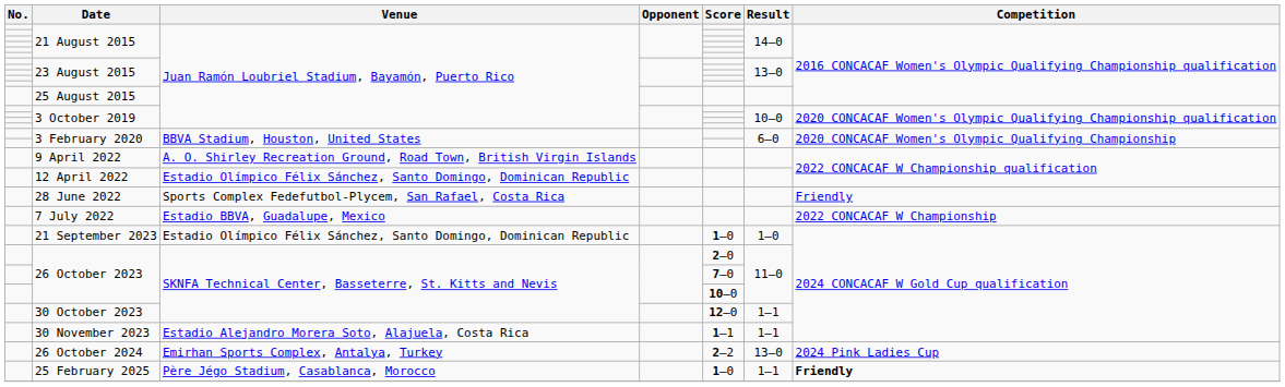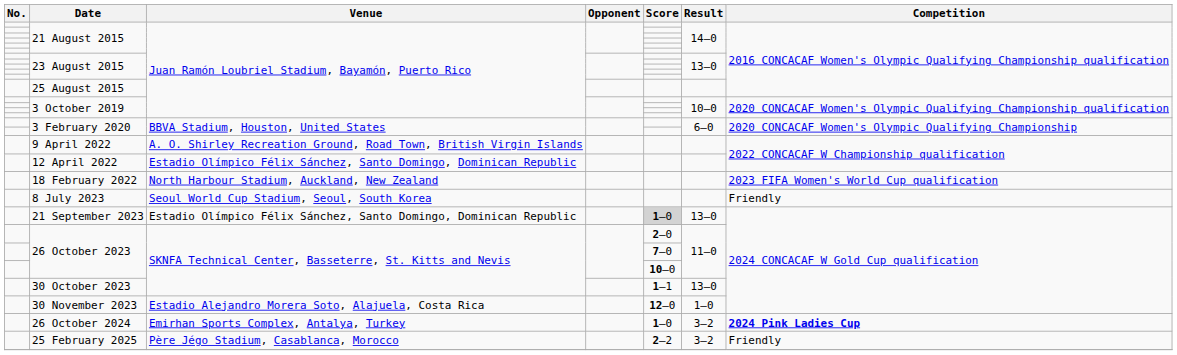- row: 28 June 2022 | Sports Complex Fedefutbol-Plycem, San Rafael, Costa Rica | Friendly
- row: 7 July 2022 | Estadio BBVA, Guadalupe, Mexico | 2022 CONCACAF W Championship
+ row: 18 February 2022 | North Harbour Stadium, Auckland, New Zealand | 2023 FIFA Women's World Cup qualification
+ row: 8 July 2023 | Seoul World Cup Stadium, Seoul, South Korea | Friendly
21 September 2023 | Score: no background -> lightgrey background
21 September 2023 | Result: 1–0 -> 13–0
30 October 2023 | Score: 12–0 -> 1–1
30 October 2023 | Result: 1–1 -> 13–0
30 November 2023 | Score: 1–1 -> 12–0
30 November 2023 | Result: 1–1 -> 1–0
26 October 2024 | Score: 2–2 -> 1–0
26 October 2024 | Result: 13–0 -> 3–2
26 October 2024 | Competition: normal -> bold
25 February 2025 | Score: 1–0 -> 2–2
25 February 2025 | Result: 1–1 -> 3–2
25 February 2025 | Competition: bold -> normal
